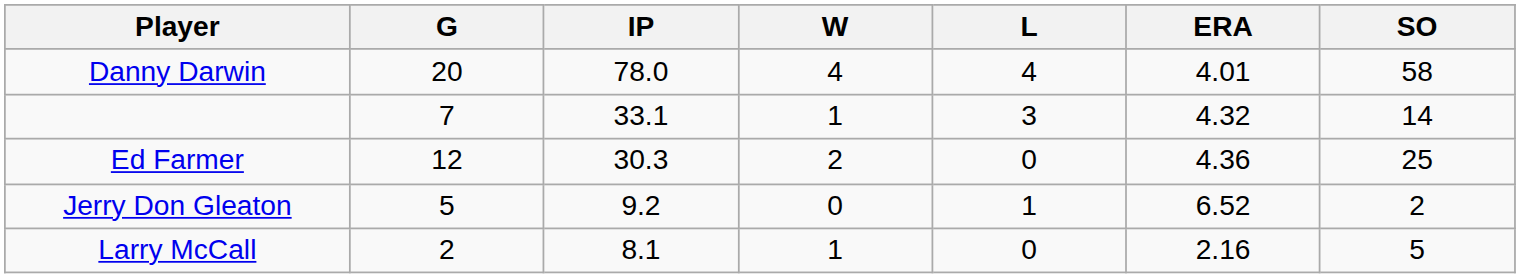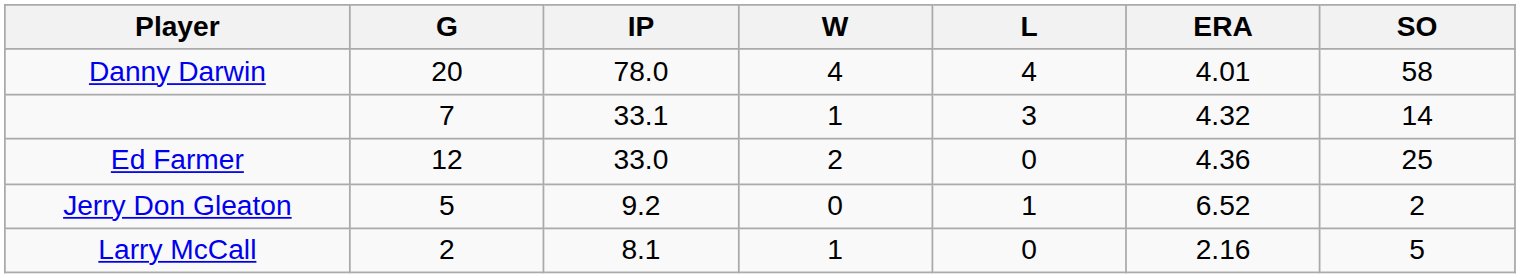Ed Farmer | IP: 30.3 -> 33.0
